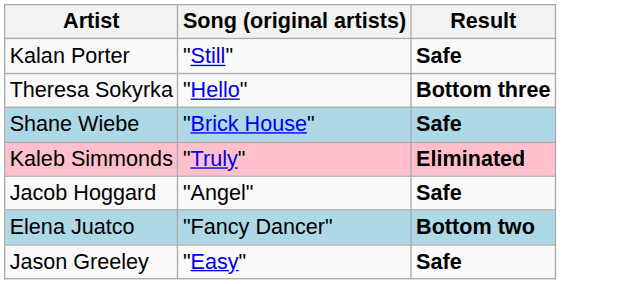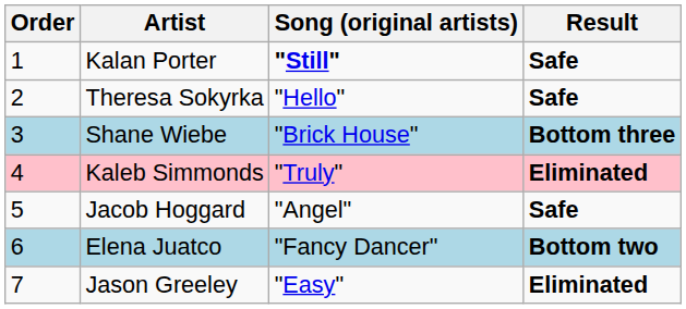+ column: Order | 1 | 2 | 3 | 4 | 5 | 6 | 7
Kalan Porter | Song (original artists): normal -> bold
Theresa Sokyrka | Result: Bottom three -> Safe
Shane Wiebe | Result: Safe -> Bottom three
Jason Greeley | Result: Safe -> Eliminated
